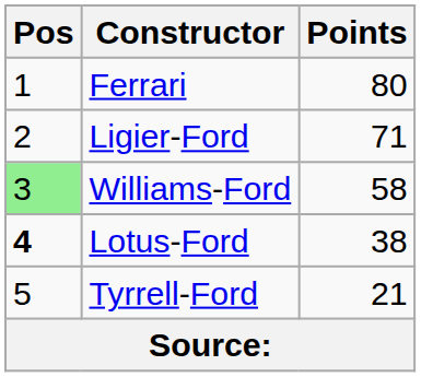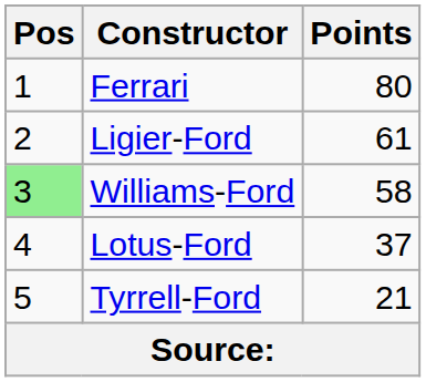Ligier-Ford | Points: 71 -> 61
Lotus-Ford | Pos: bold -> normal
Lotus-Ford | Points: 38 -> 37
